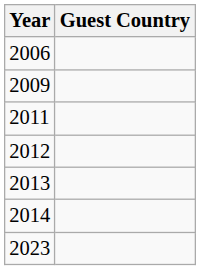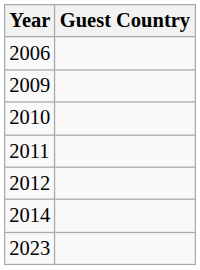+ row: 2010
- row: 2013
